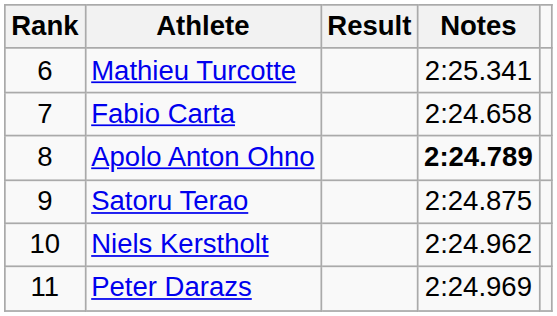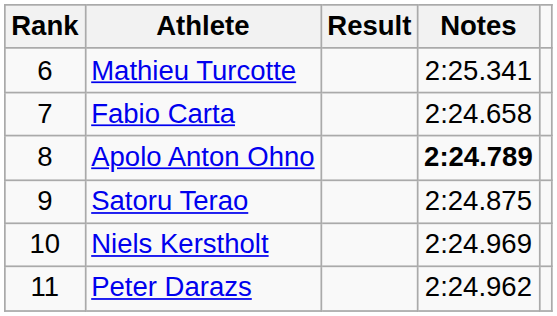Niels Kerstholt | Notes: 2:24.962 -> 2:24.969
Peter Darazs | Notes: 2:24.969 -> 2:24.962
